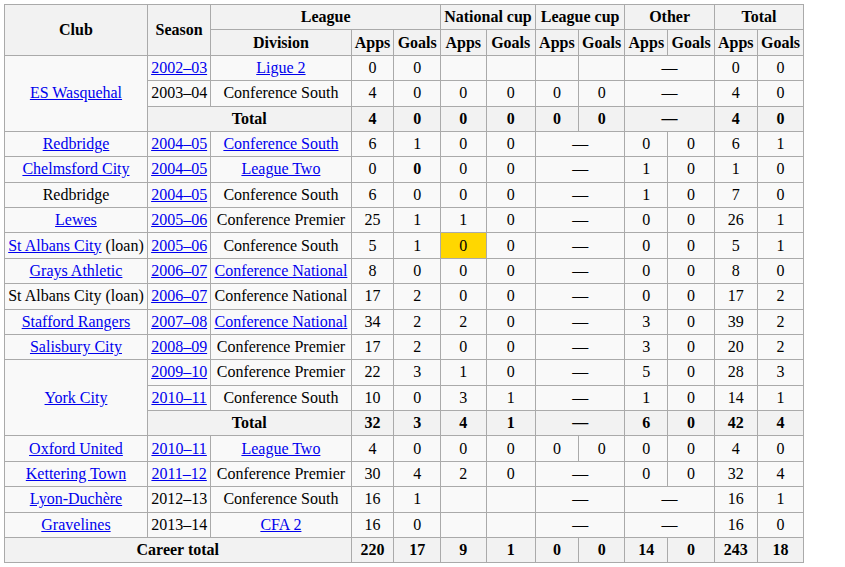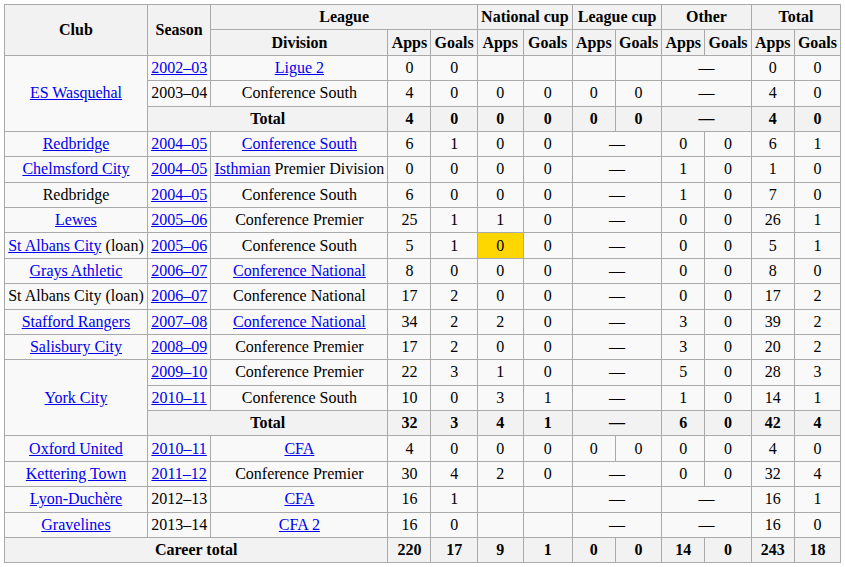Chelmsford City | League / Division: League Two -> Isthmian Premier Division
Chelmsford City | League / Goals: bold -> normal
Oxford United | League / Division: League Two -> CFA
Lyon-Duchère | League / Division: Conference South -> CFA
